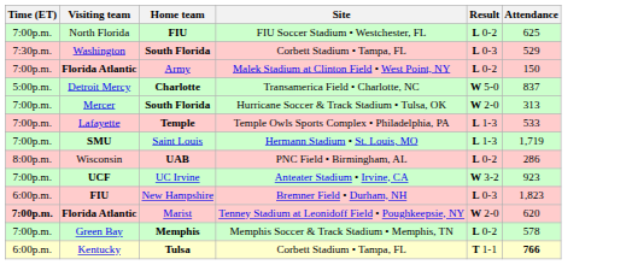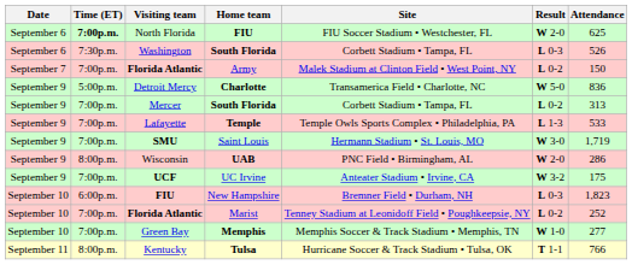+ column: Date | September 6 | September 6 | September 7 | September 9 | September 9 | September 9 | September 9 | September 9 | September 9 | September 10 | September 10 | September 10 | September 11
North Florida | Time (ET): normal -> bold
North Florida | Result: L 0-2 -> W 2-0
Washington | Attendance: 529 -> 526
Detroit Mercy | Attendance: 837 -> 836
Mercer | Site: Hurricane Soccer & Track Stadium • Tulsa, OK -> Corbett Stadium • Tampa, FL
Mercer | Result: W 2-0 -> L 0-2
SMU | Result: L 1-3 -> W 3-0
Wisconsin | Result: L 0-2 -> W 2-0
UCF | Attendance: 923 -> 175
Florida Atlantic / Marist | Time (ET): bold -> normal
Florida Atlantic / Marist | Result: W 2-0 -> L 0-2
Florida Atlantic / Marist | Attendance: 620 -> 252
Green Bay | Result: L 0-2 -> W 1-0
Green Bay | Attendance: 578 -> 277
Kentucky | Time (ET): 6:00p.m. -> 8:00p.m.
Kentucky | Site: Corbett Stadium • Tampa, FL -> Hurricane Soccer & Track Stadium • Tulsa, OK
Kentucky | Attendance: bold -> normal
